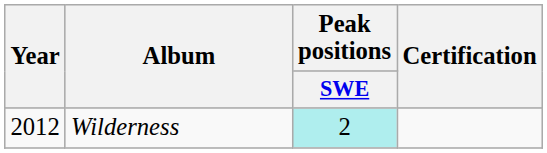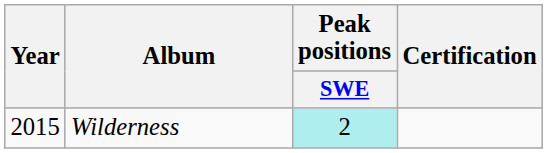Wilderness | Year: 2012 -> 2015
